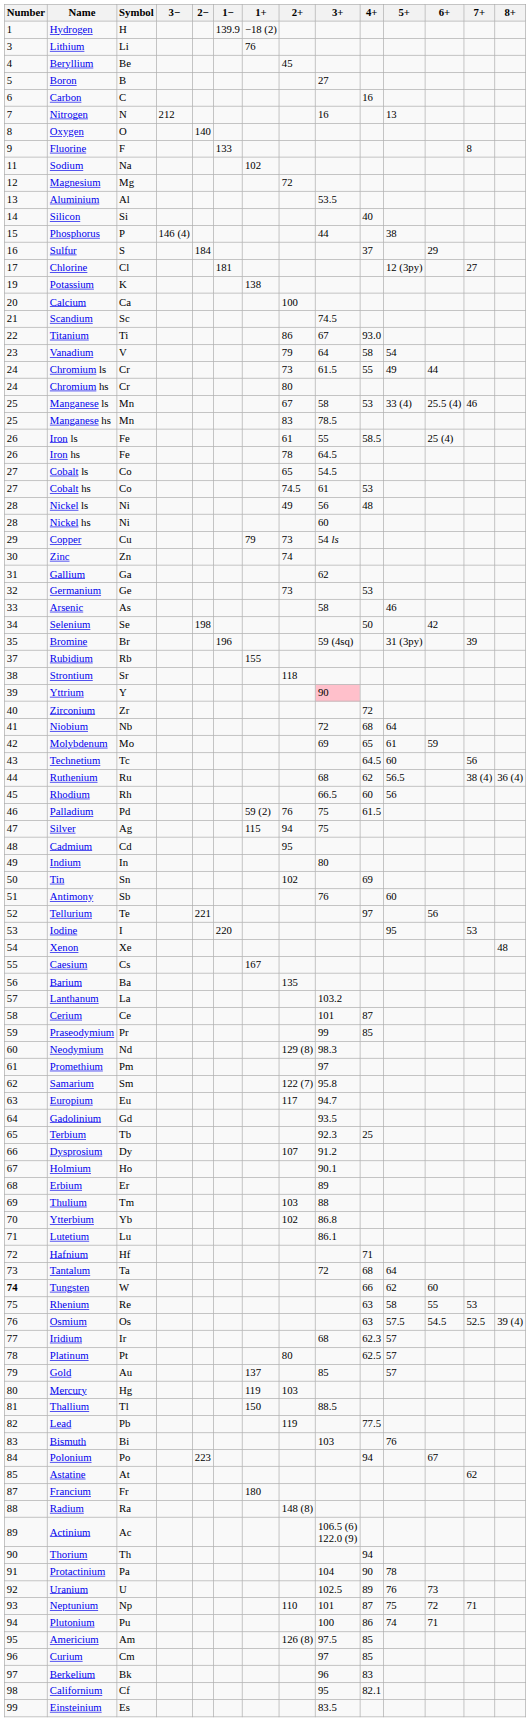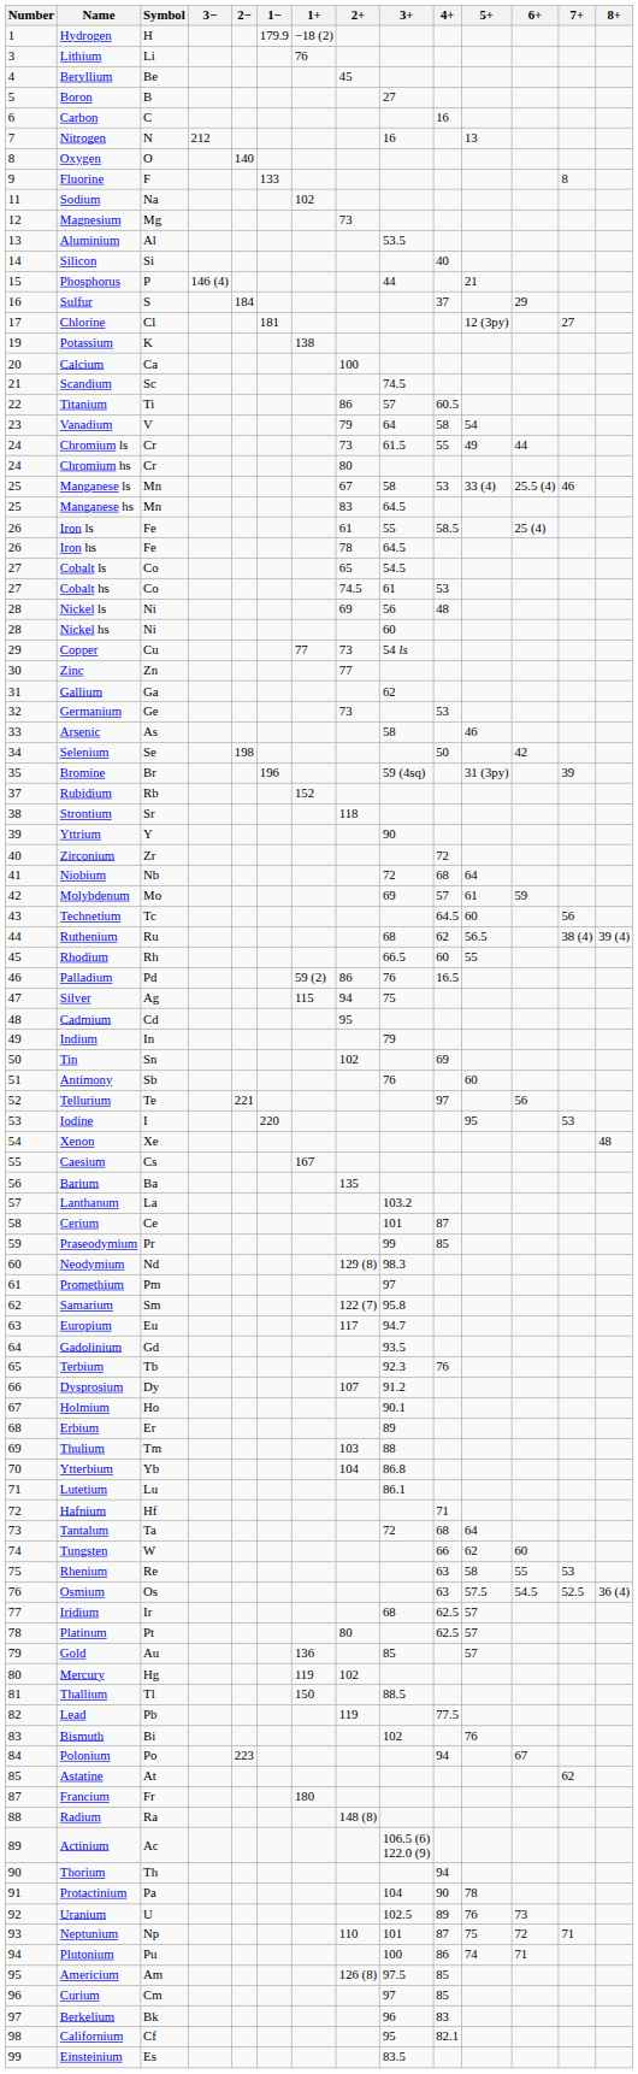Hydrogen | 1−: 139.9 -> 179.9
Magnesium | 2+: 72 -> 73
Phosphorus | 5+: 38 -> 21
Titanium | 3+: 67 -> 57
Titanium | 4+: 93.0 -> 60.5
Manganese hs | 3+: 78.5 -> 64.5
Nickel ls | 2+: 49 -> 69
Copper | 1+: 79 -> 77
Zinc | 2+: 74 -> 77
Rubidium | 1+: 155 -> 152
Yttrium | 3+: pink background -> no background
Molybdenum | 4+: 65 -> 57
Ruthenium | 8+: 36 (4) -> 39 (4)
Rhodium | 5+: 56 -> 55
Palladium | 2+: 76 -> 86
Palladium | 3+: 75 -> 76
Palladium | 4+: 61.5 -> 16.5
Indium | 3+: 80 -> 79
Terbium | 4+: 25 -> 76
Ytterbium | 2+: 102 -> 104
Tungsten | Number: bold -> normal
Osmium | 8+: 39 (4) -> 36 (4)
Iridium | 4+: 62.3 -> 62.5
Gold | 1+: 137 -> 136
Mercury | 2+: 103 -> 102
Bismuth | 3+: 103 -> 102
